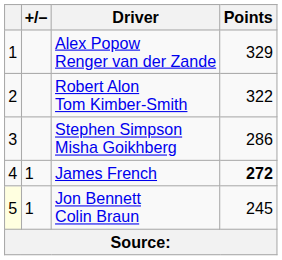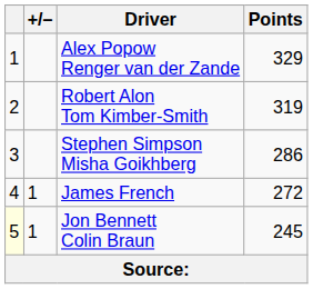Robert Alon Tom Kimber-Smith | Points: 322 -> 319
James French | Points: bold -> normal
